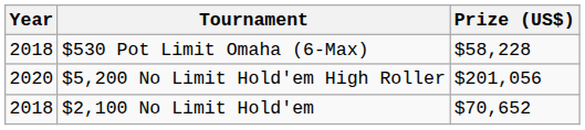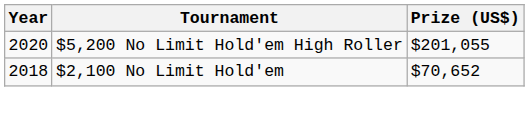- row: 2018 | $530 Pot Limit Omaha (6-Max) | $58,228
$5,200 No Limit Hold'em High Roller | Prize (US$): $201,056 -> $201,055
